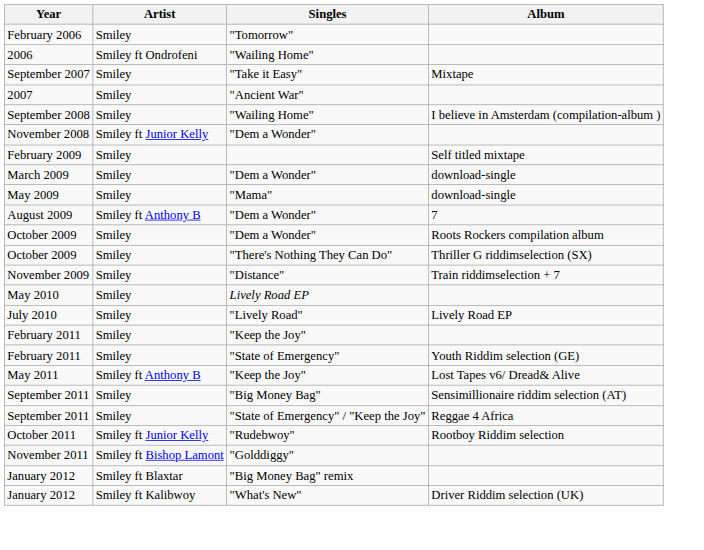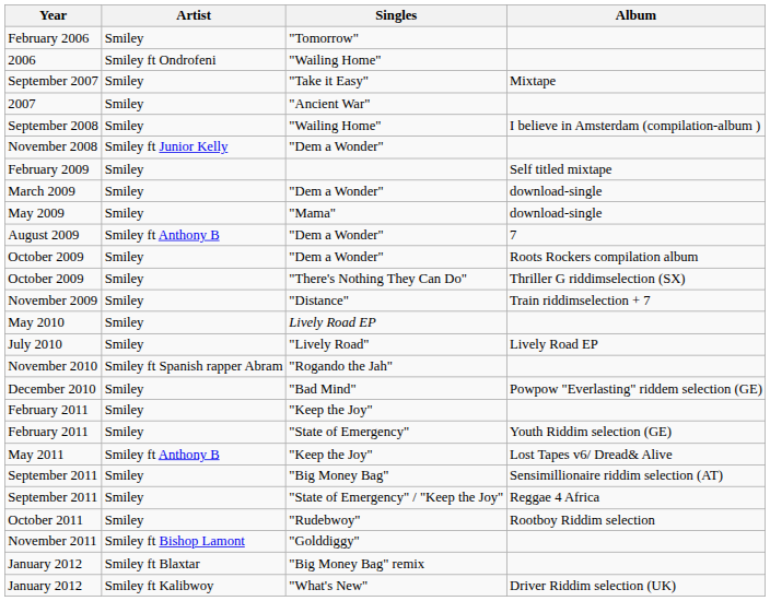+ row: November 2010 | Smiley ft Spanish rapper Abram | "Rogando the Jah"
+ row: December 2010 | Smiley | "Bad Mind" | Powpow "Everlasting" riddem selection (GE)
October 2011 | Artist: Smiley ft Junior Kelly -> Smiley
